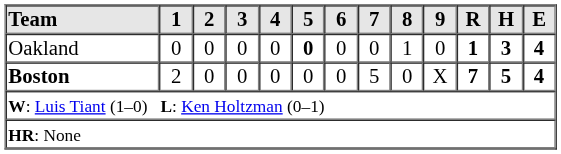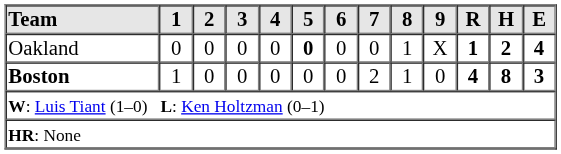Oakland | 9: 0 -> X
Oakland | H: 3 -> 2
Boston | 1: 2 -> 1
Boston | 7: 5 -> 2
Boston | 8: 0 -> 1
Boston | 9: X -> 0
Boston | R: 7 -> 4
Boston | H: 5 -> 8
Boston | E: 4 -> 3
